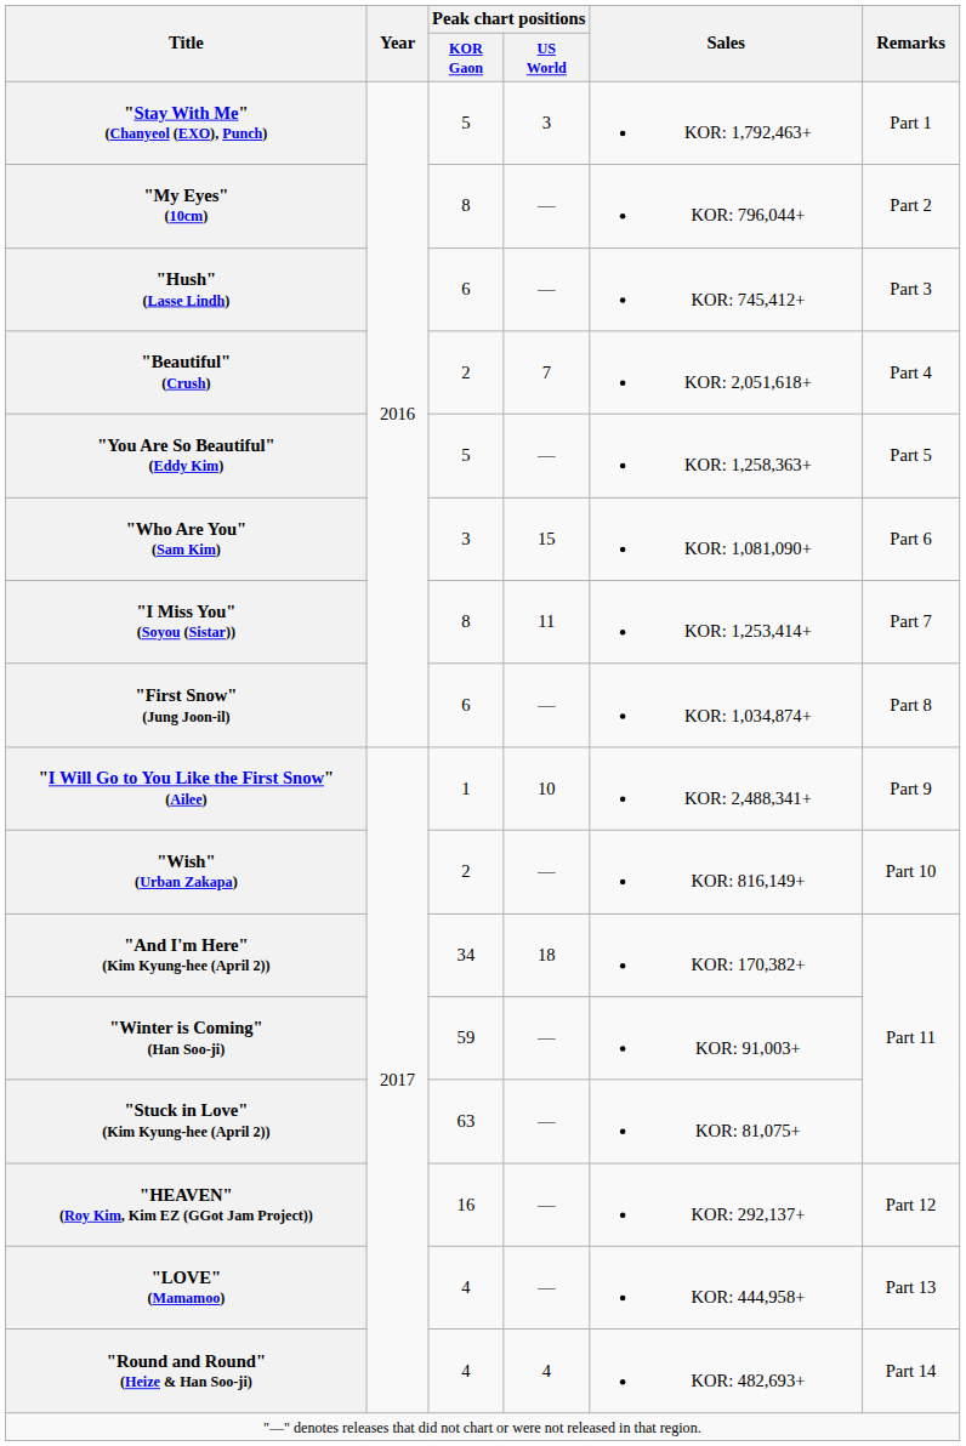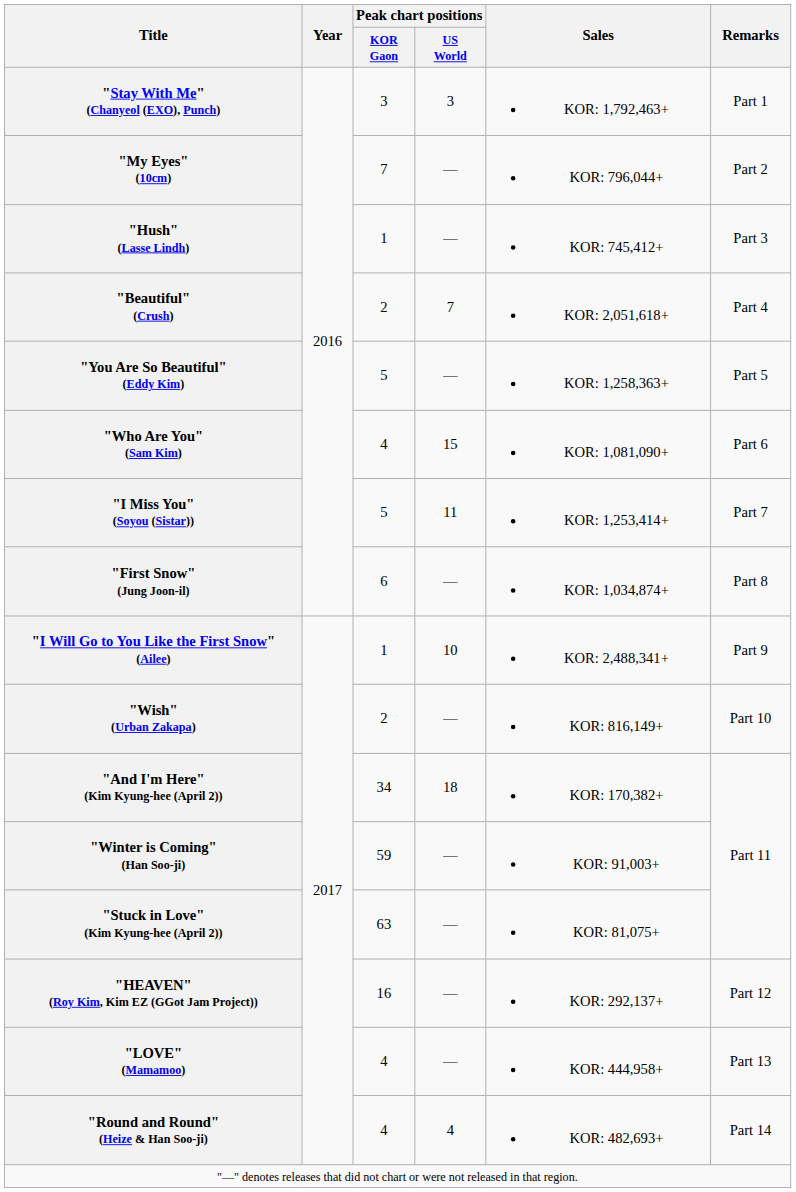"Stay With Me" (Chanyeol (EXO), Punch) | Peak chart positions / KOR Gaon: 5 -> 3
"My Eyes" (10cm) | Peak chart positions / KOR Gaon: 8 -> 7
"Hush" (Lasse Lindh) | Peak chart positions / KOR Gaon: 6 -> 1
"Who Are You" (Sam Kim) | Peak chart positions / KOR Gaon: 3 -> 4
"I Miss You" (Soyou (Sistar)) | Peak chart positions / KOR Gaon: 8 -> 5
